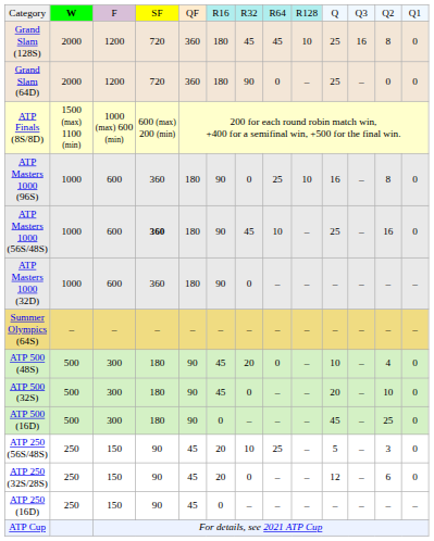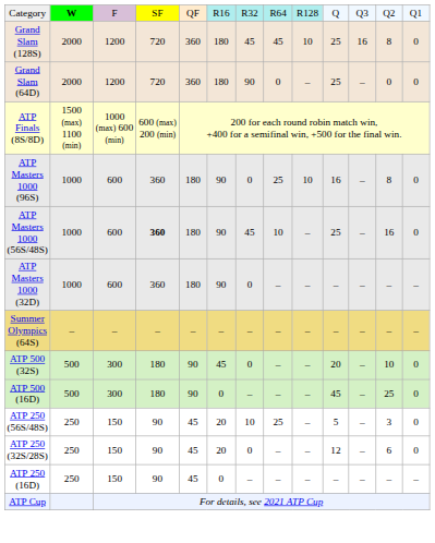- row: ATP 500 (48S) | 500 | 300 | 180 | 90 | 45 | 20 | 0 | – | 10 | – | 4 | 0
